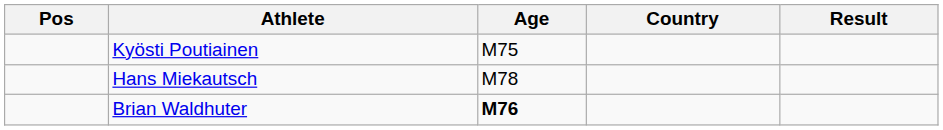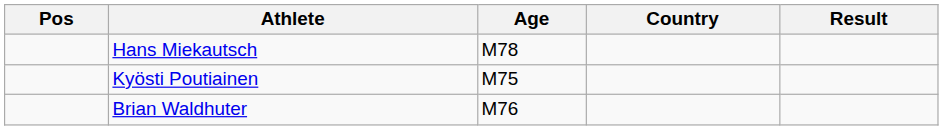rows swapped: Hans Miekautsch <-> Kyösti Poutiainen
Brian Waldhuter | Age: bold -> normal
